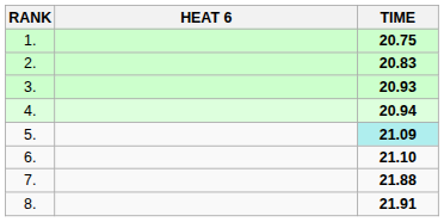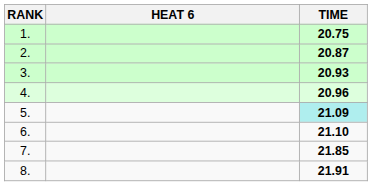2. | TIME: 20.83 -> 20.87
4. | TIME: 20.94 -> 20.96
7. | TIME: 21.88 -> 21.85
